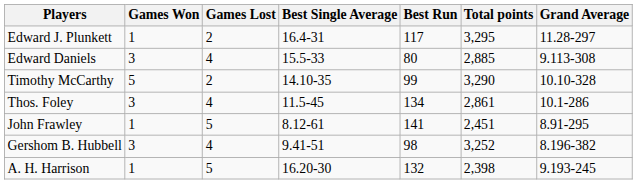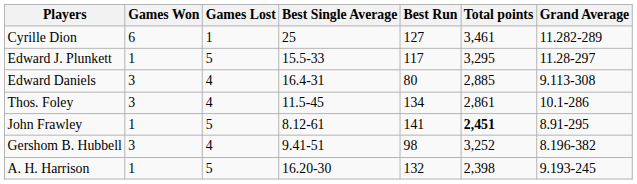+ row: Cyrille Dion | 6 | 1 | 25 | 127 | 3,461 | 11.282-289
Edward J. Plunkett | Games Lost: 2 -> 5
Edward J. Plunkett | Best Single Average: 16.4-31 -> 15.5-33
Edward Daniels | Best Single Average: 15.5-33 -> 16.4-31
- row: Timothy McCarthy | 5 | 2 | 14.10-35 | 99 | 3,290 | 10.10-328
John Frawley | Total points: normal -> bold
